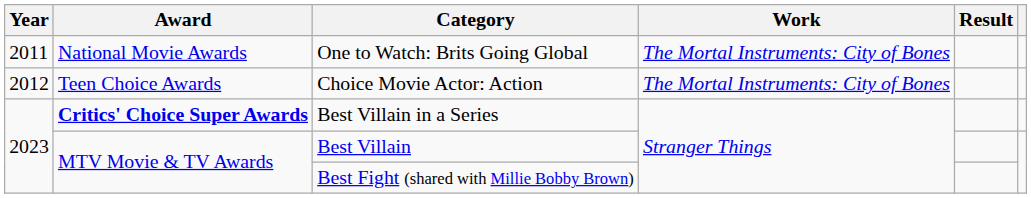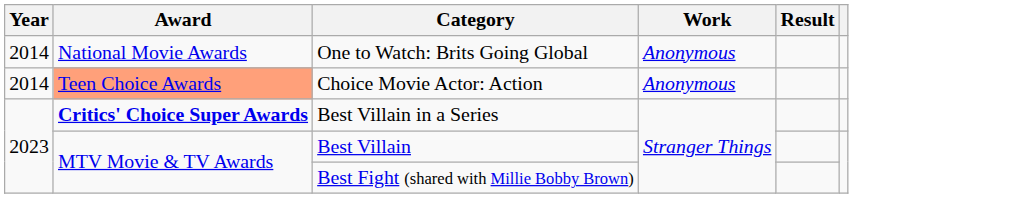One to Watch: Brits Going Global | Year: 2011 -> 2014
One to Watch: Brits Going Global | Work: The Mortal Instruments: City of Bones -> Anonymous
Choice Movie Actor: Action | Year: 2012 -> 2014
Choice Movie Actor: Action | Award: no background -> lightsalmon background
Choice Movie Actor: Action | Work: The Mortal Instruments: City of Bones -> Anonymous
